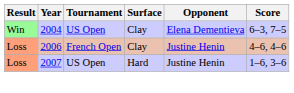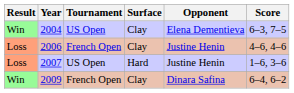+ row: Win | 2009 | French Open | Clay | Dinara Safina | 6–4, 6–2
